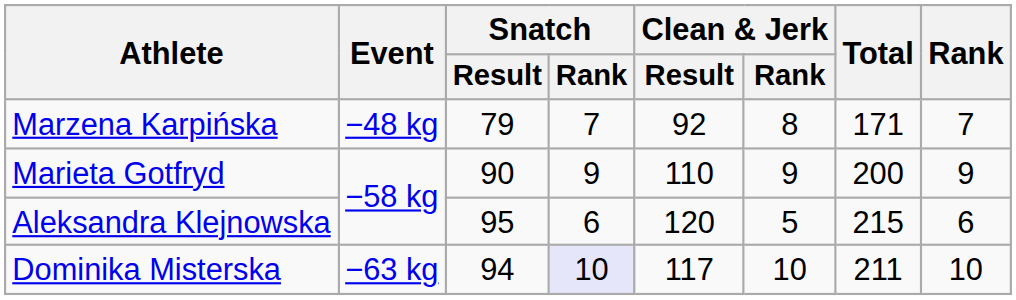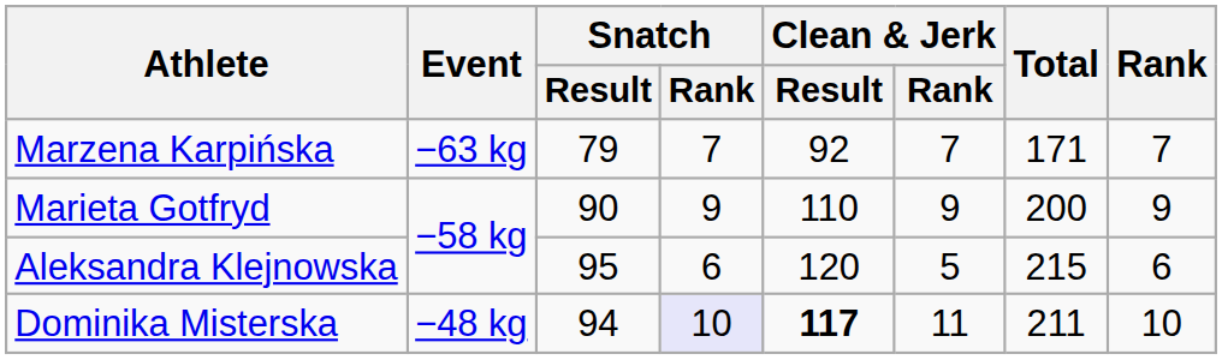Marzena Karpińska | Event: −48 kg -> −63 kg
Marzena Karpińska | Clean & Jerk / Rank: 8 -> 7
Dominika Misterska | Event: −63 kg -> −48 kg
Dominika Misterska | Clean & Jerk / Result: normal -> bold
Dominika Misterska | Clean & Jerk / Rank: 10 -> 11
